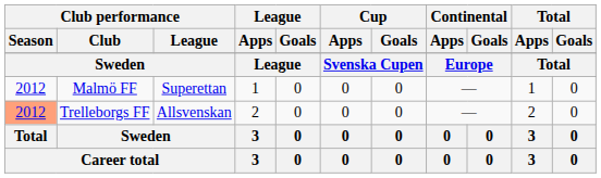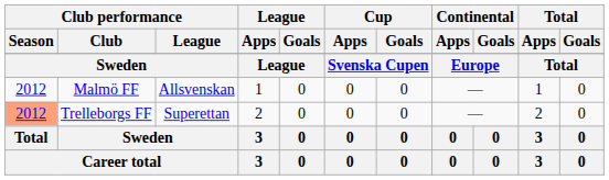Malmö FF | Club performance / League: Superettan -> Allsvenskan
Trelleborgs FF | Club performance / League: Allsvenskan -> Superettan
